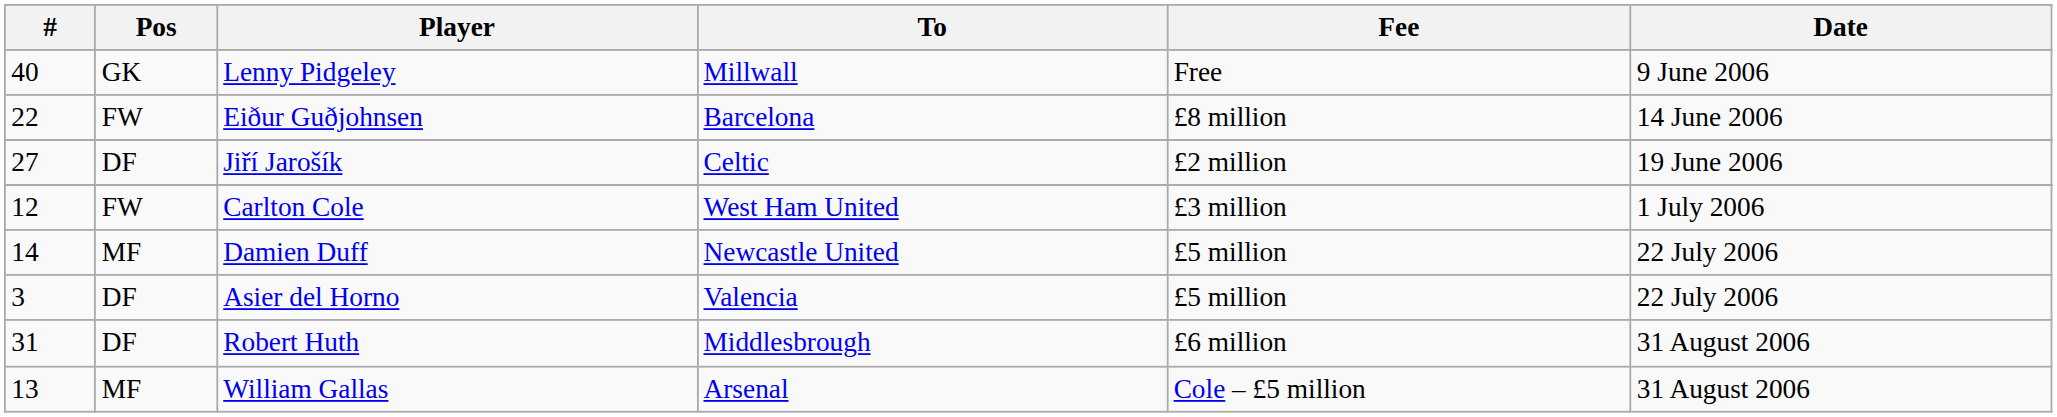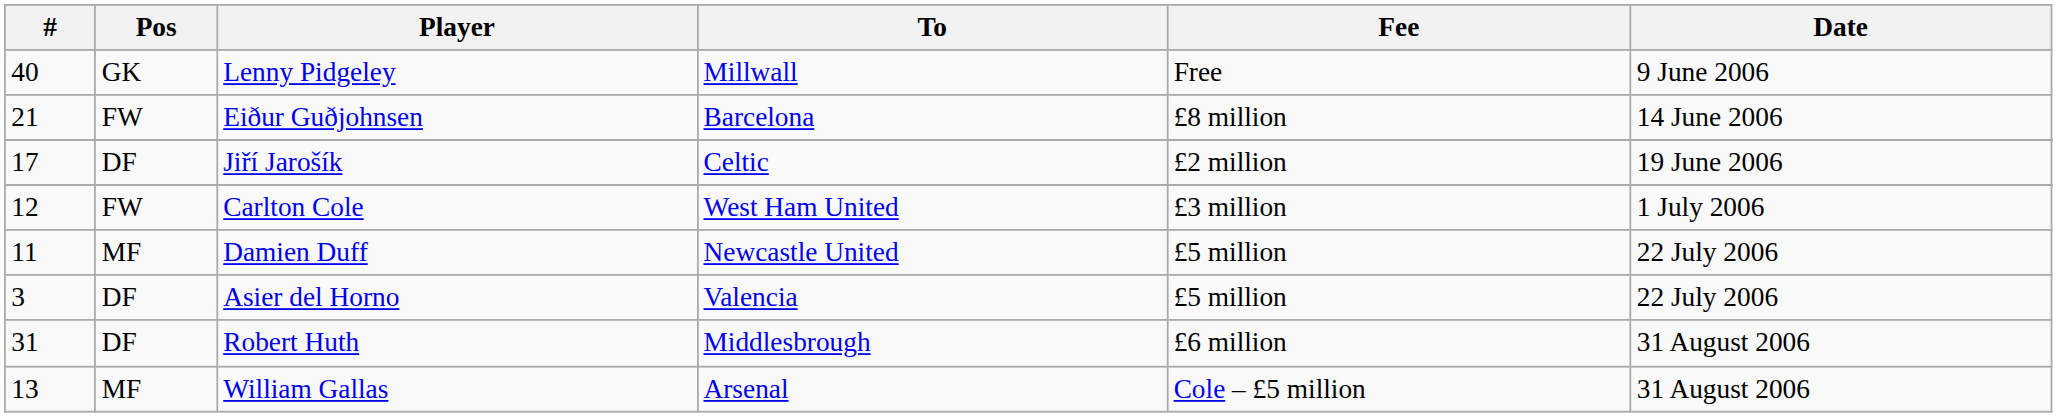Eiður Guðjohnsen | #: 22 -> 21
Jiří Jarošík | #: 27 -> 17
Damien Duff | #: 14 -> 11
